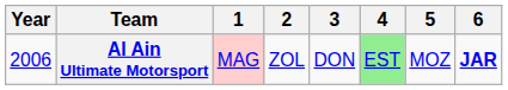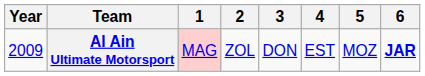Al Ain Ultimate Motorsport | Year: 2006 -> 2009
Al Ain Ultimate Motorsport | 4: lightgreen background -> no background
